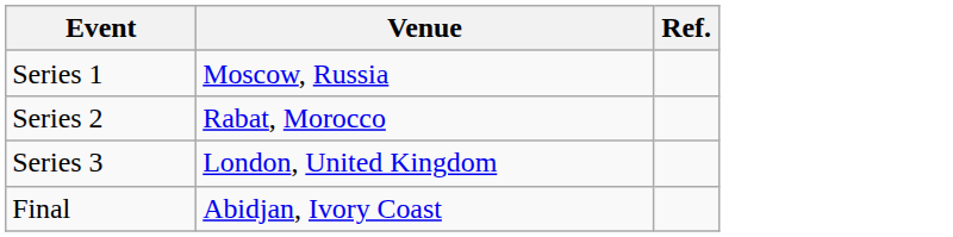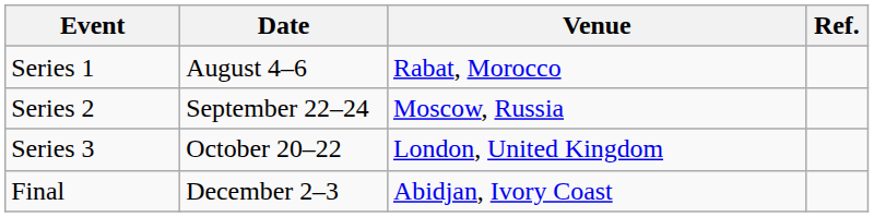+ column: Date | August 4–6 | September 22–24 | October 20–22 | December 2–3
Series 1 | Venue: Moscow, Russia -> Rabat, Morocco
Series 2 | Venue: Rabat, Morocco -> Moscow, Russia
